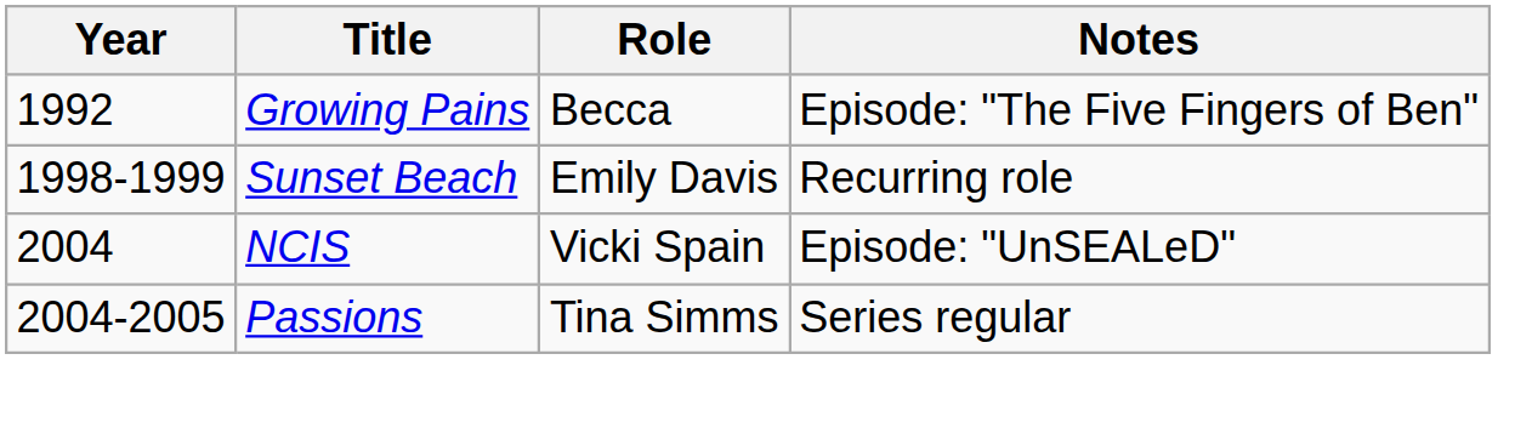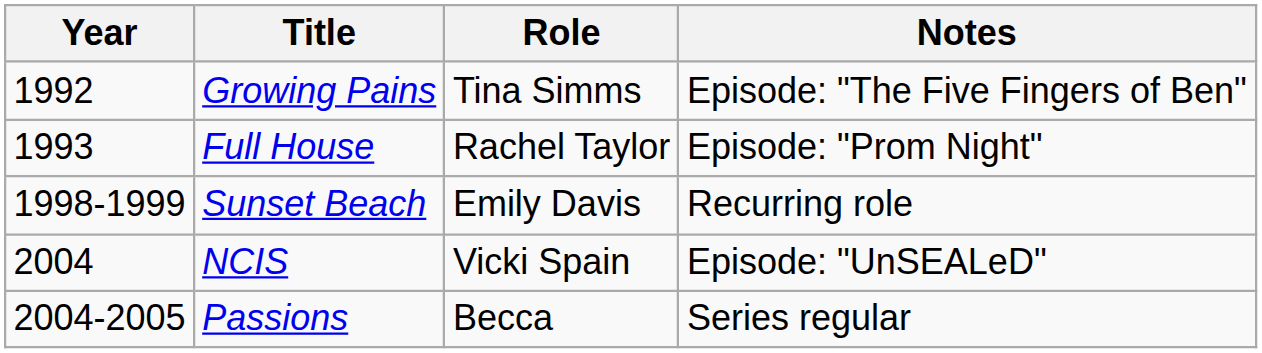Growing Pains | Role: Becca -> Tina Simms
+ row: 1993 | Full House | Rachel Taylor | Episode: "Prom Night"
Passions | Role: Tina Simms -> Becca
